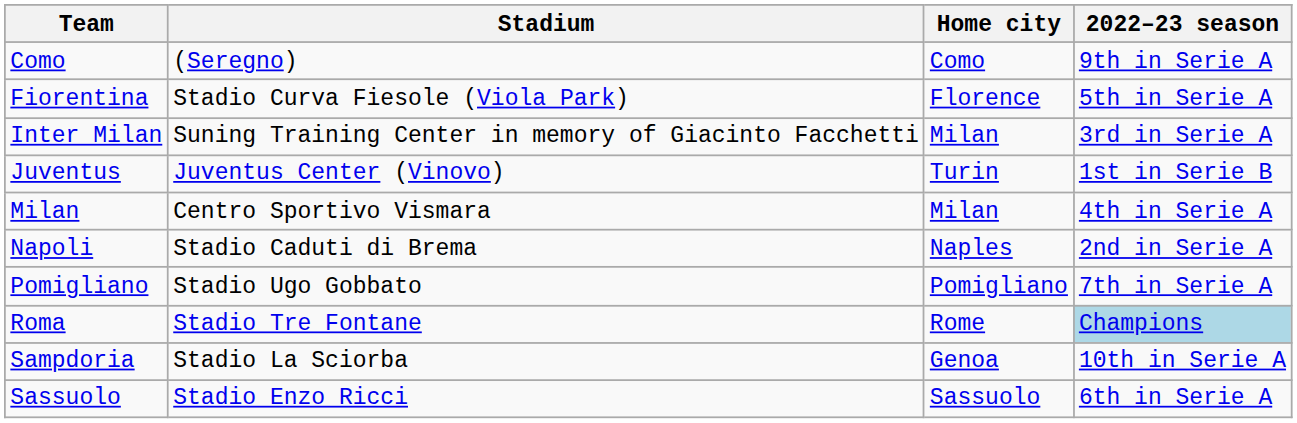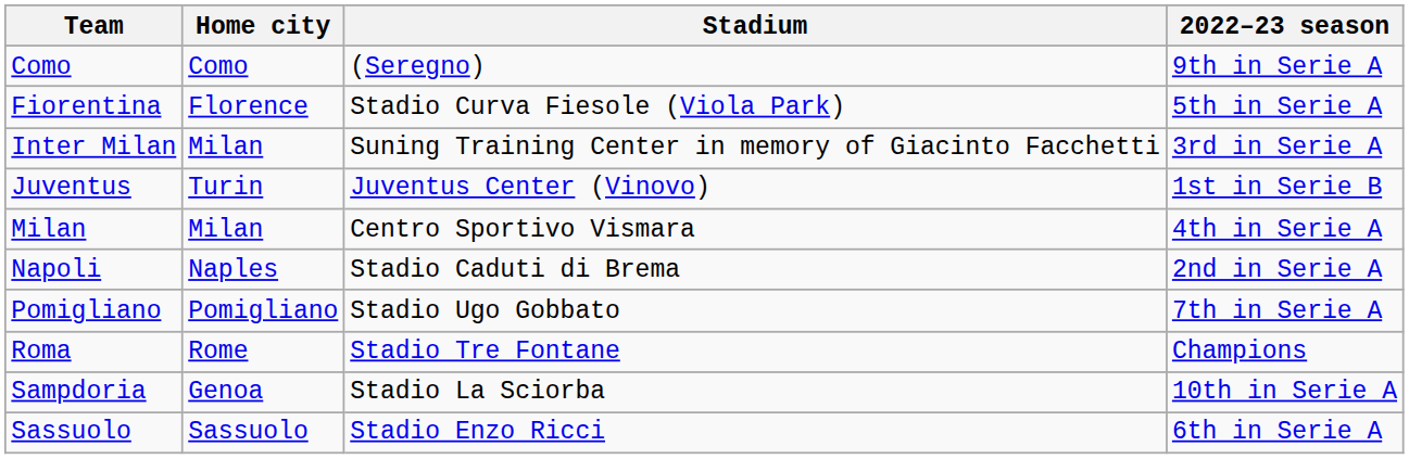columns swapped: Home city <-> Stadium
Roma | 2022–23 season: lightblue background -> no background
